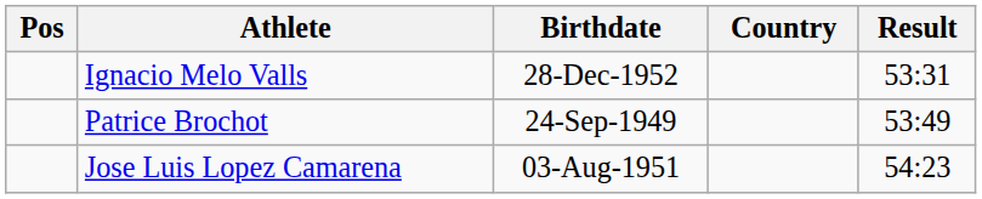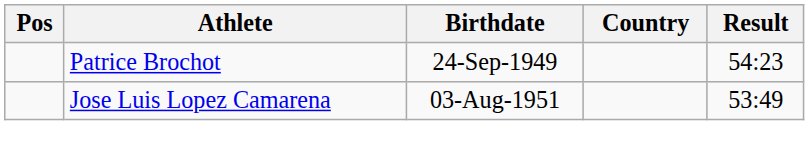- row: Ignacio Melo Valls | 28-Dec-1952 | 53:31
Patrice Brochot | Result: 53:49 -> 54:23
Jose Luis Lopez Camarena | Result: 54:23 -> 53:49
